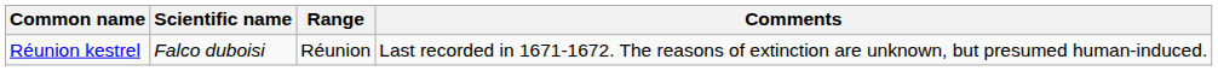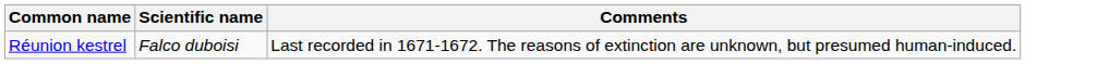- column: Range | Réunion
